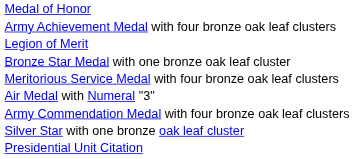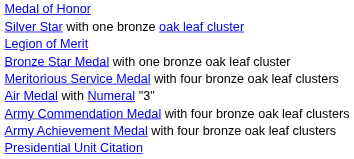rows swapped: Silver Star with one bronze oak leaf cluster <-> Army Achievement Medal with four bronze oak leaf clusters
